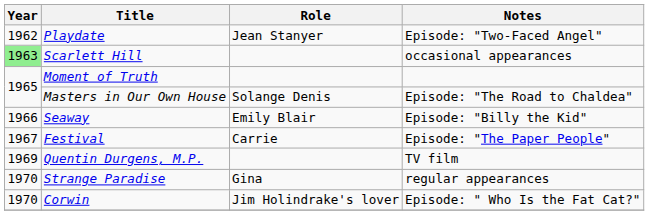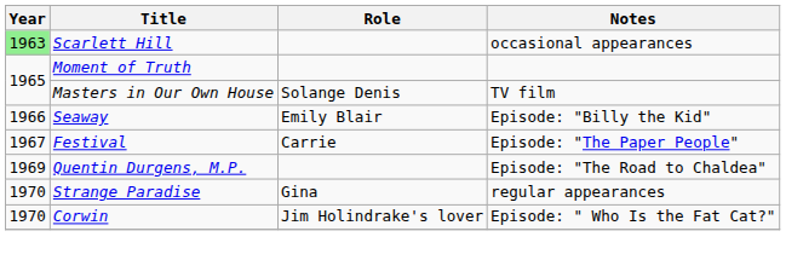- row: 1962 | Playdate | Jean Stanyer | Episode: "Two-Faced Angel"
Masters in Our Own House | Notes: Episode: "The Road to Chaldea" -> TV film
Quentin Durgens, M.P. | Notes: TV film -> Episode: "The Road to Chaldea"
